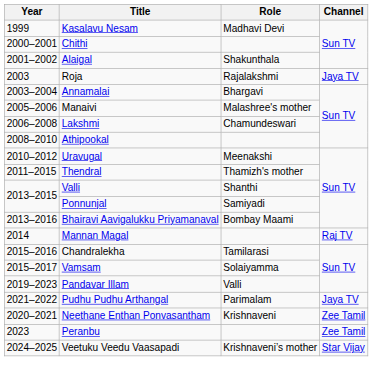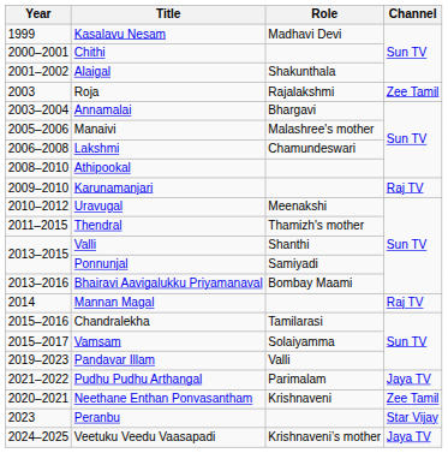Roja | Channel: Jaya TV -> Zee Tamil
+ row: 2009–2010 | Karunamanjari | Raj TV
Peranbu | Channel: Zee Tamil -> Star Vijay
Veetuku Veedu Vaasapadi | Channel: Star Vijay -> Jaya TV
